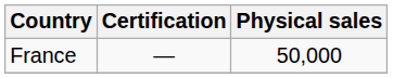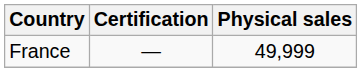France | Physical sales: 50,000 -> 49,999
